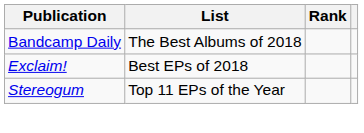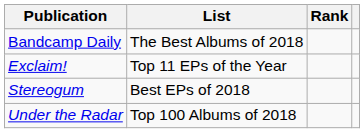Exclaim! | List: Best EPs of 2018 -> Top 11 EPs of the Year
Stereogum | List: Top 11 EPs of the Year -> Best EPs of 2018
+ row: Under the Radar | Top 100 Albums of 2018
